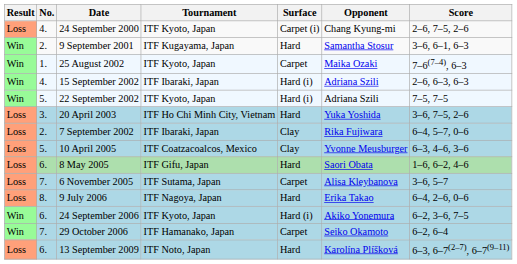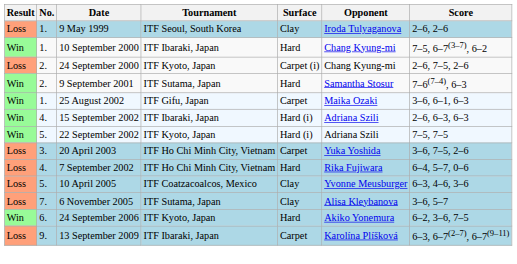+ row: Loss | 1. | 9 May 1999 | ITF Seoul, South Korea | Clay | Iroda Tulyaganova | 2–6, 2–6
+ row: Win | 1. | 10 September 2000 | ITF Ibaraki, Japan | Hard | Chang Kyung-mi | 7–5, 6–7(3–7), 6–2
24 September 2000 | No.: 4. -> 2.
9 September 2001 | Tournament: ITF Kugayama, Japan -> ITF Sutama, Japan
9 September 2001 | Score: 3–6, 6–1, 6–3 -> 7–6(7–4), 6–3
25 August 2002 | Tournament: ITF Kyoto, Japan -> ITF Gifu, Japan
25 August 2002 | Score: 7–6(7–4), 6–3 -> 3–6, 6–1, 6–3
20 April 2003 | Surface: Hard -> Carpet
7 September 2002 | No.: 2. -> 4.
7 September 2002 | Tournament: ITF Ibaraki, Japan -> ITF Ho Chi Minh City, Vietnam
7 September 2002 | Surface: Clay -> Hard
- row: Loss | 6. | 8 May 2005 | ITF Gifu, Japan | Hard | Saori Obata | 1–6, 6–2, 4–6
6 November 2005 | Surface: Carpet -> Clay
- row: Loss | 8. | 9 July 2006 | ITF Nagoya, Japan | Hard | Erika Takao | 6–4, 2–6, 0–6
24 September 2006 | Surface: Hard (i) -> Hard
- row: Win | 7. | 29 October 2006 | ITF Hamanako, Japan | Carpet | Seiko Okamoto | 6–2, 6–4
13 September 2009 | No.: 6. -> 9.
13 September 2009 | Tournament: ITF Noto, Japan -> ITF Ibaraki, Japan
13 September 2009 | Surface: Hard -> Carpet
